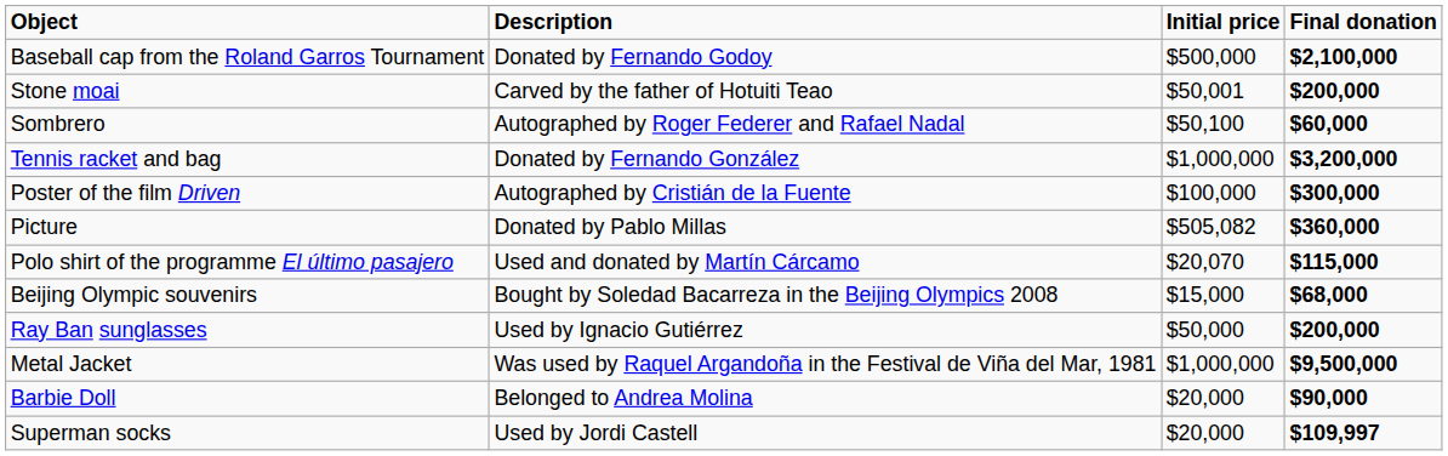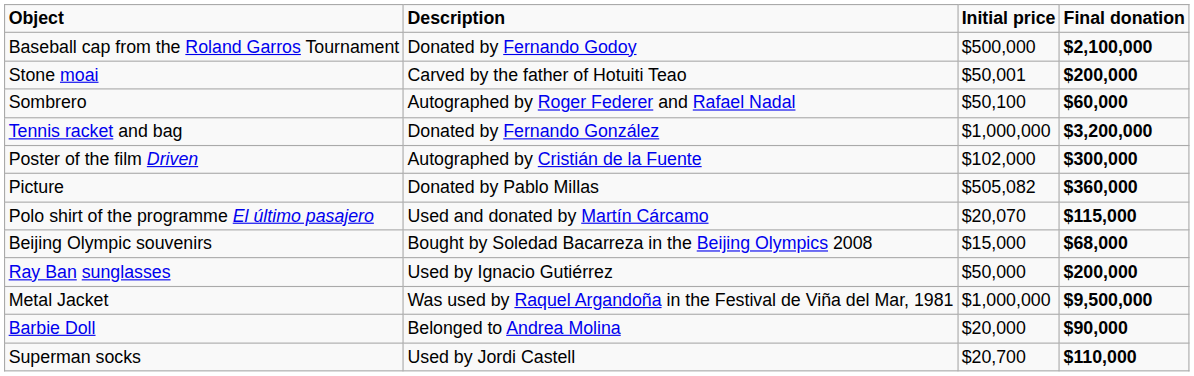Poster of the film Driven | Initial price: $100,000 -> $102,000
Superman socks | Initial price: $20,000 -> $20,700
Superman socks | Final donation: $109,997 -> $110,000
